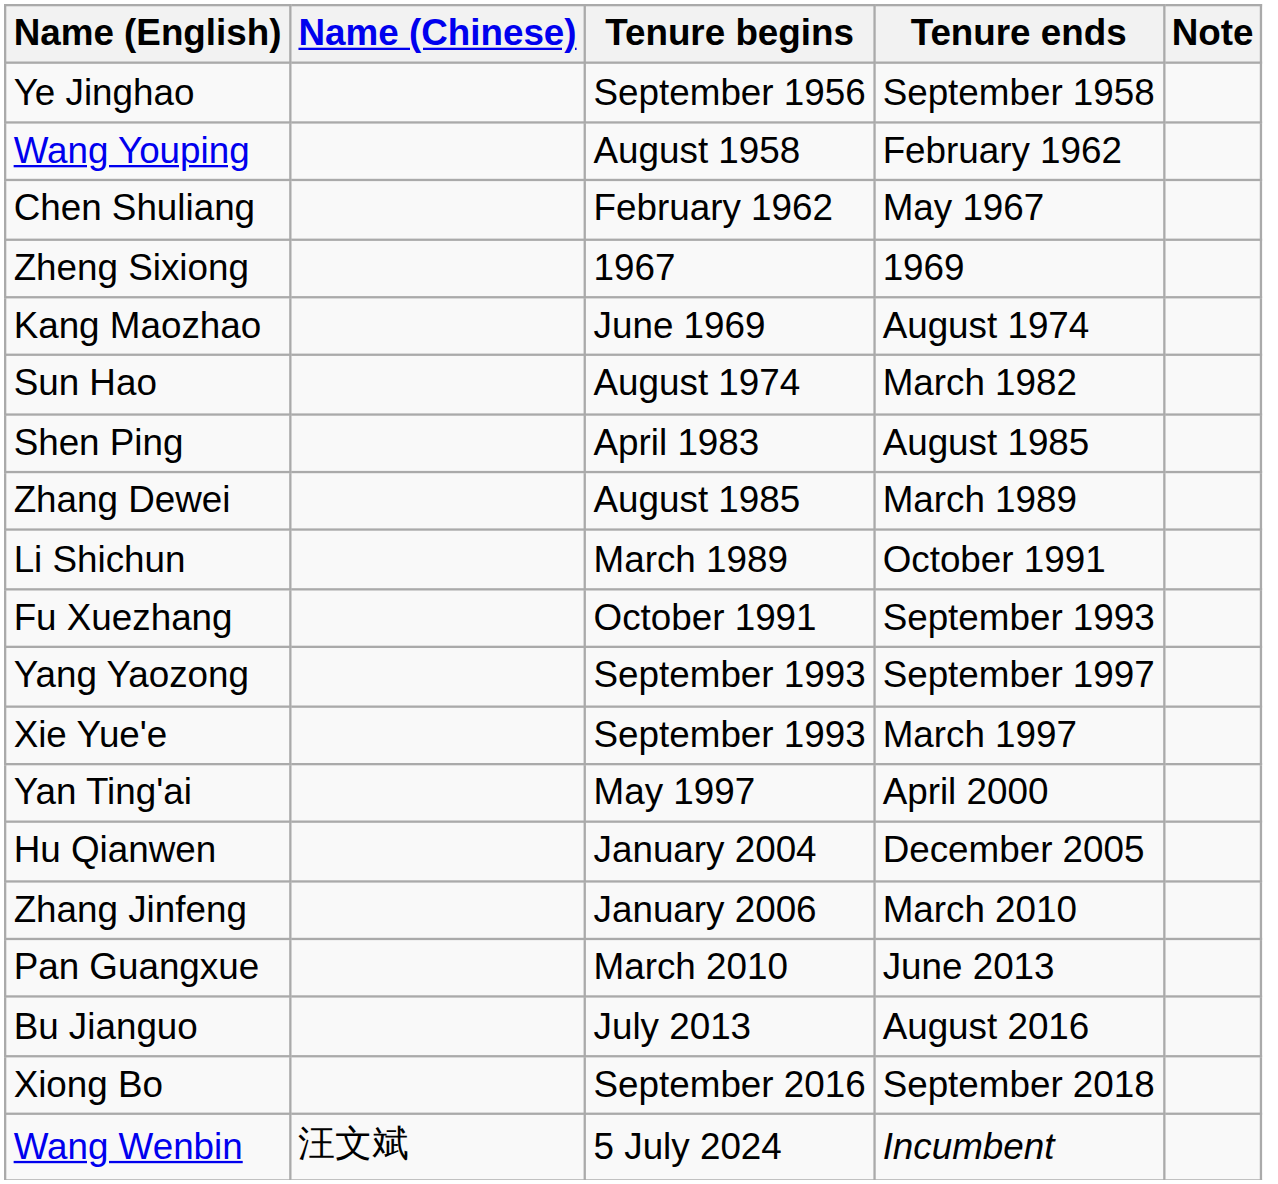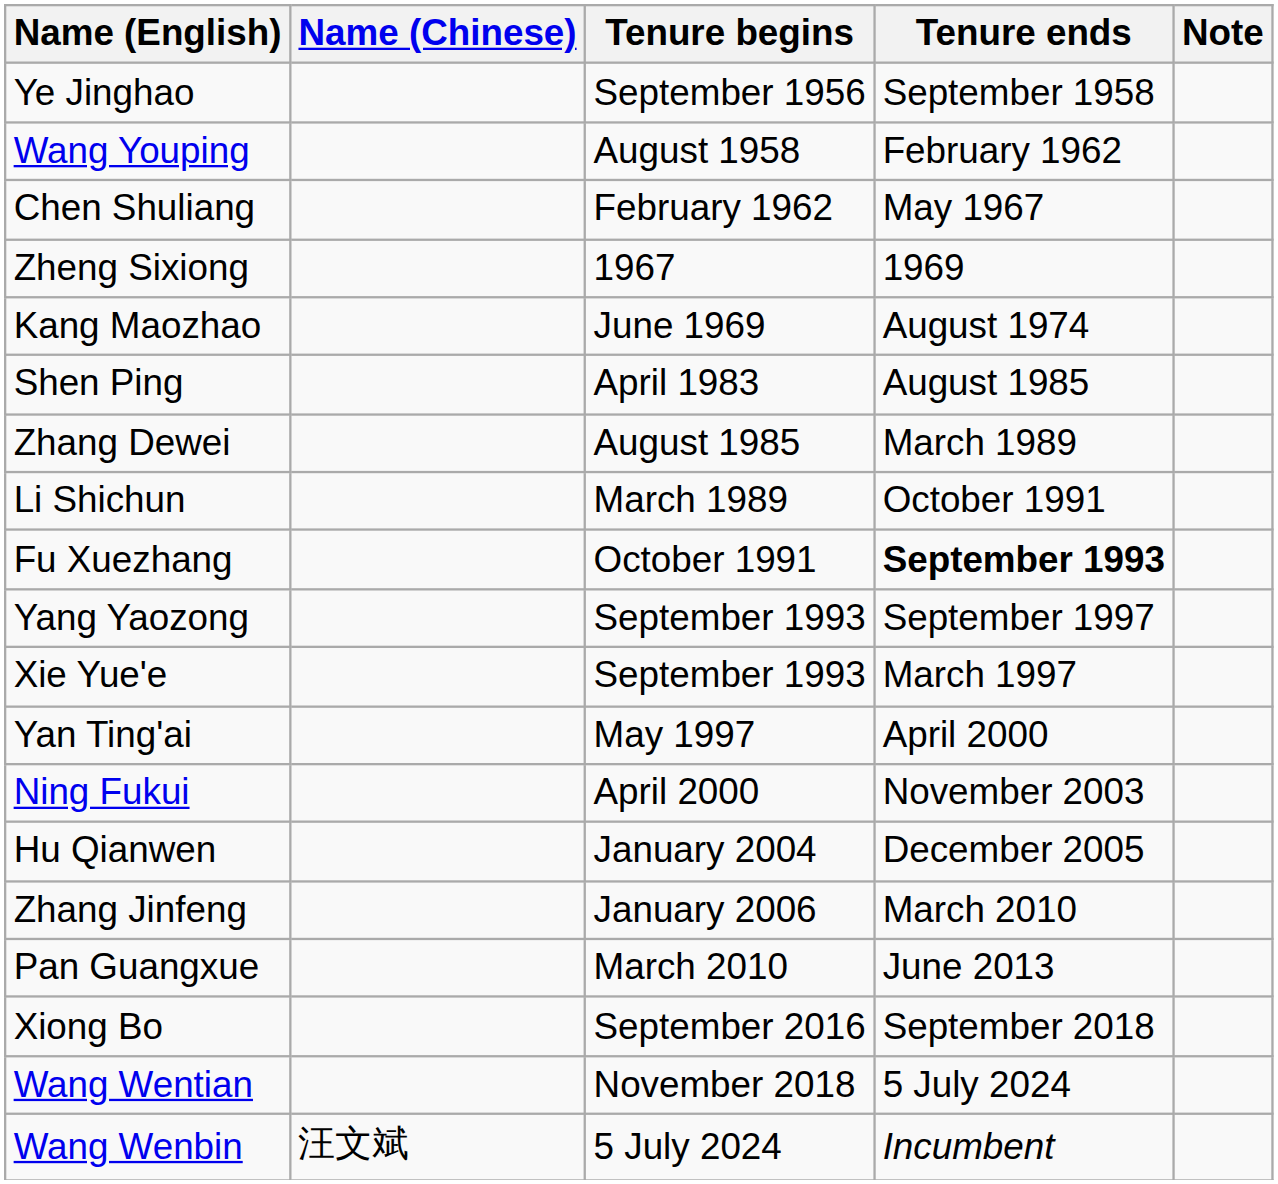- row: Sun Hao | August 1974 | March 1982
Fu Xuezhang | Tenure ends: normal -> bold
+ row: Ning Fukui | April 2000 | November 2003
- row: Bu Jianguo | July 2013 | August 2016
+ row: Wang Wentian | November 2018 | 5 July 2024
